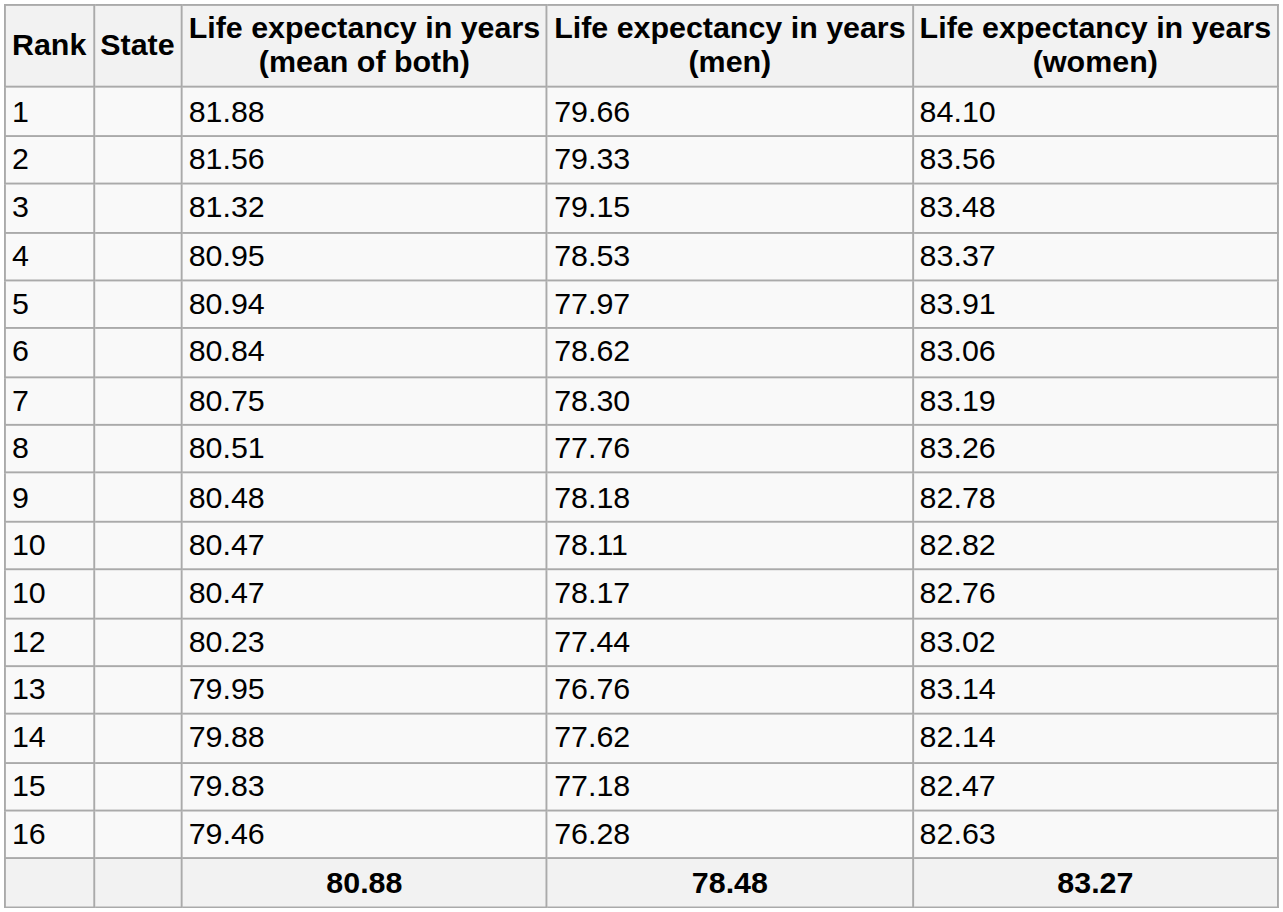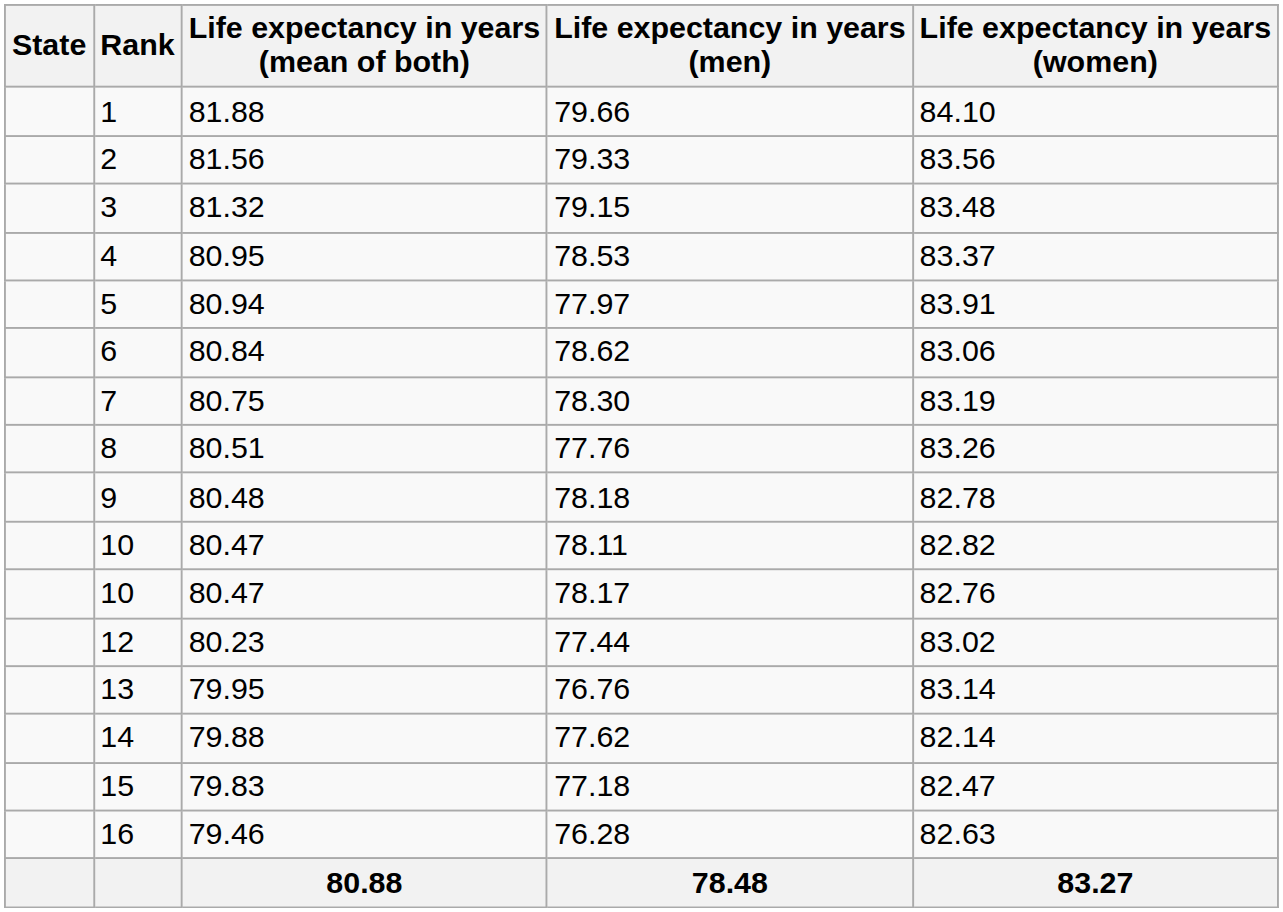columns swapped: Rank <-> State
